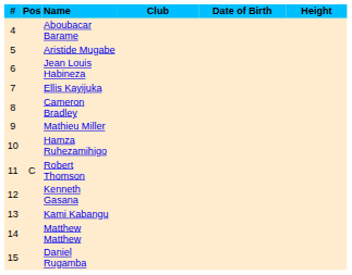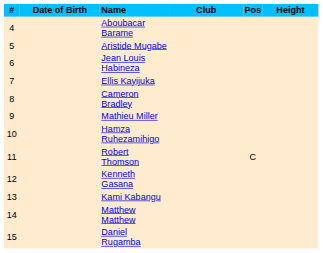columns swapped: Pos <-> Date of Birth
